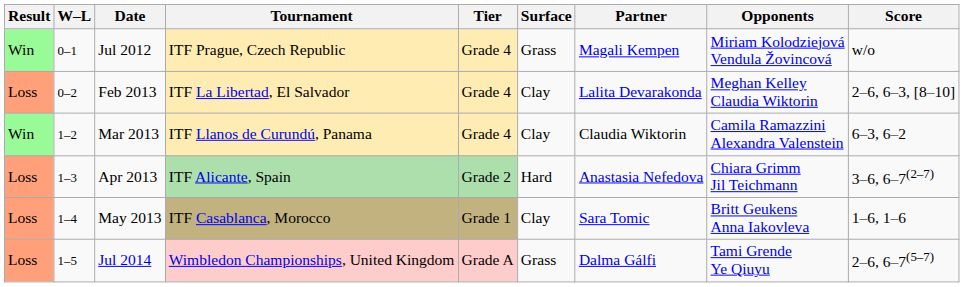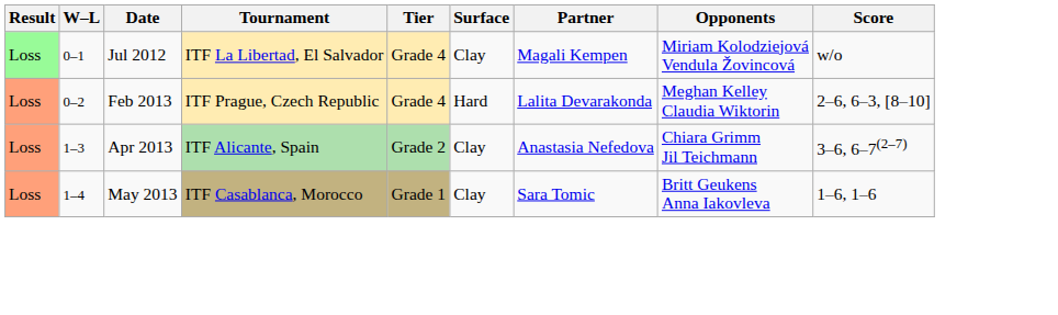Jul 2012 | Result: Win -> Loss
Jul 2012 | Tournament: ITF Prague, Czech Republic -> ITF La Libertad, El Salvador
Jul 2012 | Surface: Grass -> Clay
Feb 2013 | Tournament: ITF La Libertad, El Salvador -> ITF Prague, Czech Republic
Feb 2013 | Surface: Clay -> Hard
- row: Win | 1–2 | Mar 2013 | ITF Llanos de Curundú, Panama | Grade 4 | Clay | Claudia Wiktorin | Camila Ramazzini Alexandra Valenstein | 6–3, 6–2
Apr 2013 | Surface: Hard -> Clay
- row: Loss | 1–5 | Jul 2014 | Wimbledon Championships, United Kingdom | Grade A | Grass | Dalma Gálfi | Tami Grende Ye Qiuyu | 2–6, 6–7(5–7)
